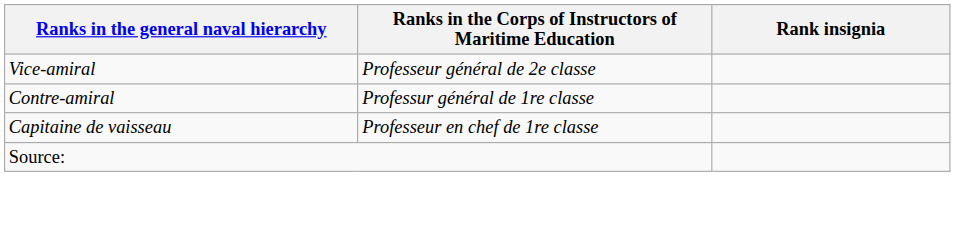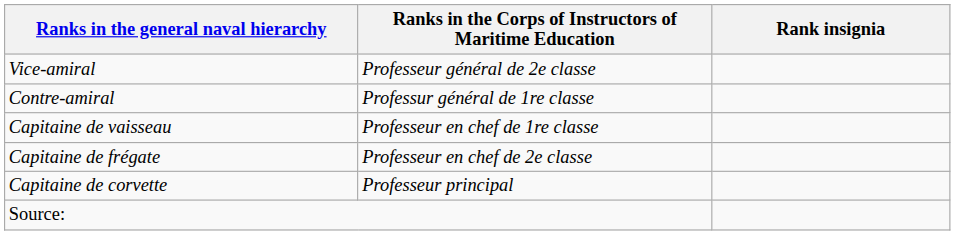+ row: Capitaine de frégate | Professeur en chef de 2e classe
+ row: Capitaine de corvette | Professeur principal
